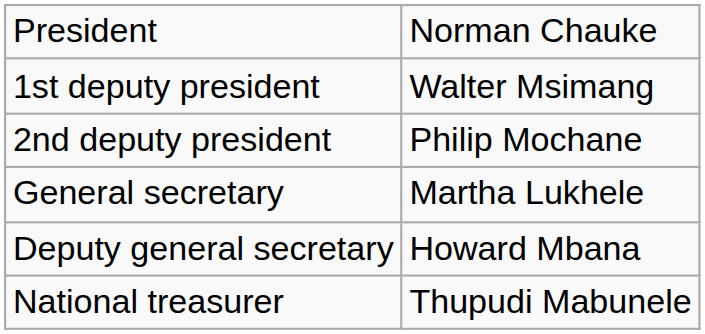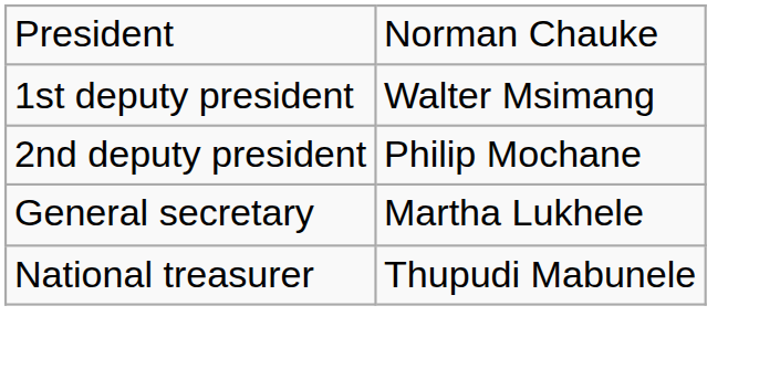- row: Deputy general secretary | Howard Mbana
